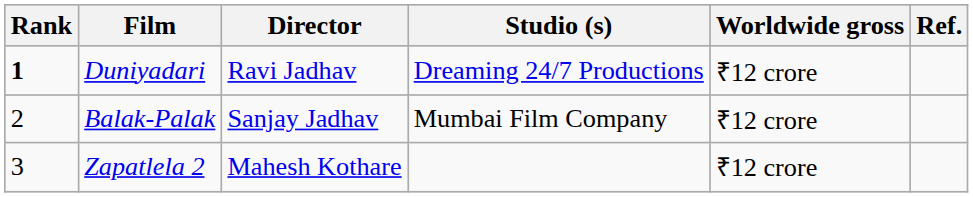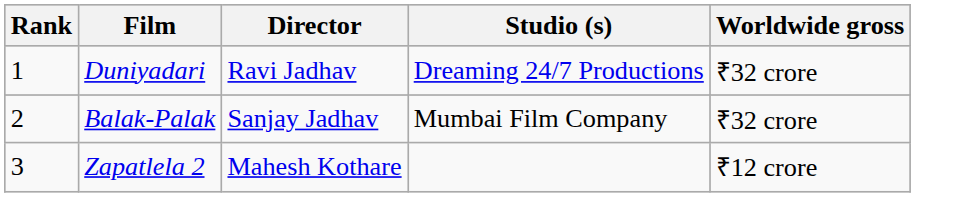- column: Ref.
Duniyadari | Rank: bold -> normal
Duniyadari | Worldwide gross: ₹12 crore -> ₹32 crore
Balak-Palak | Worldwide gross: ₹12 crore -> ₹32 crore
